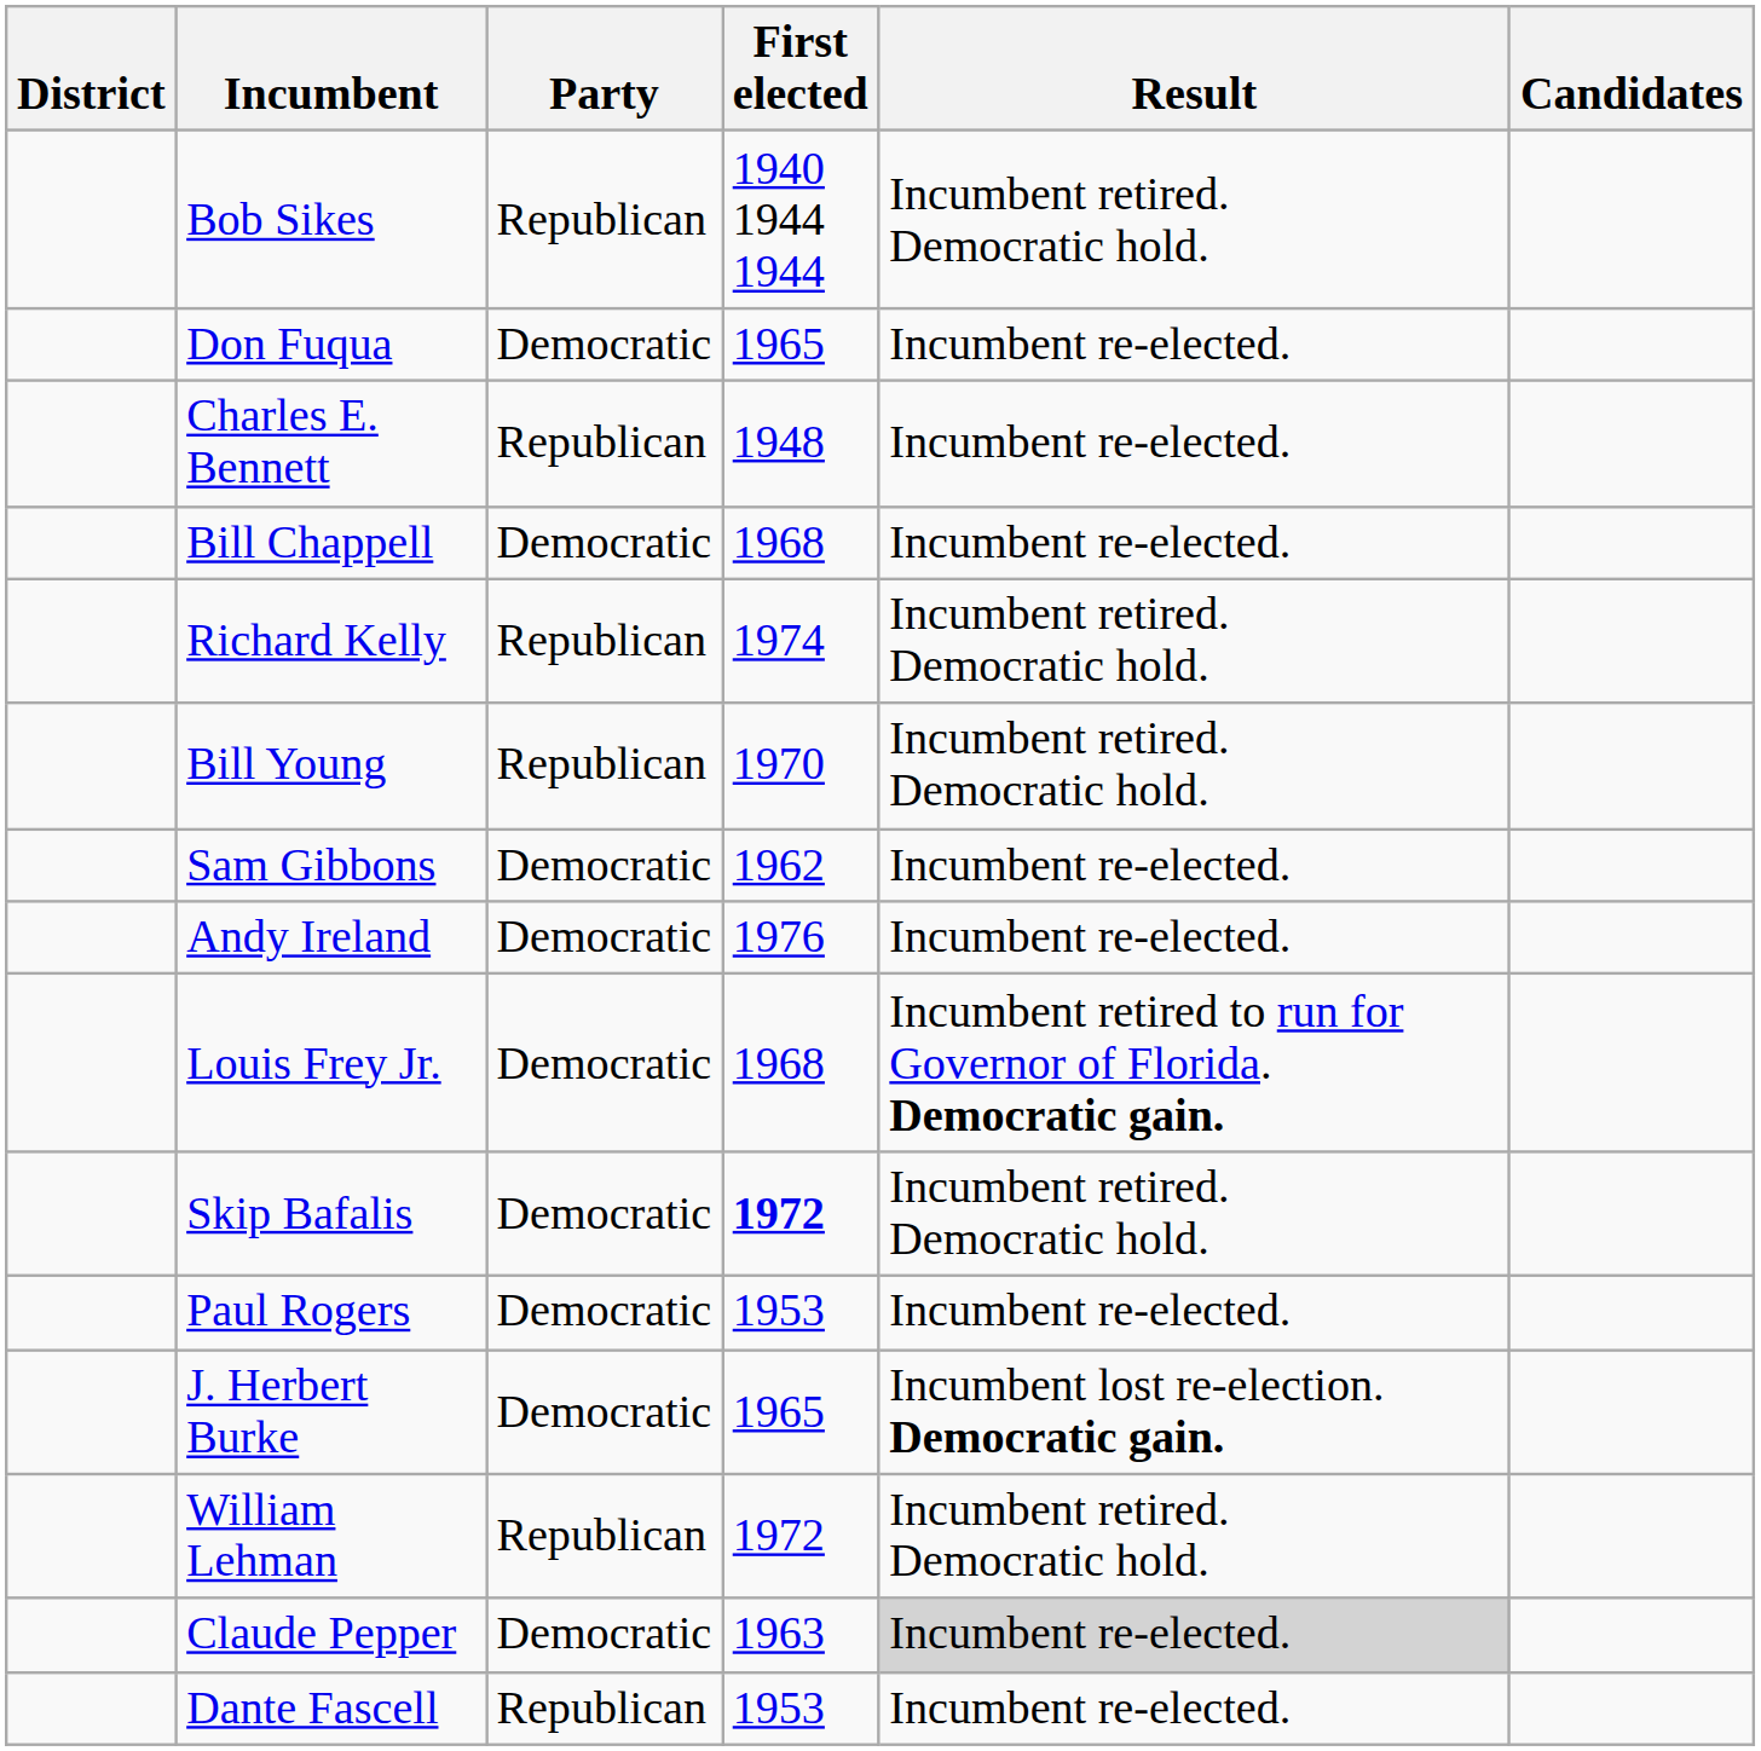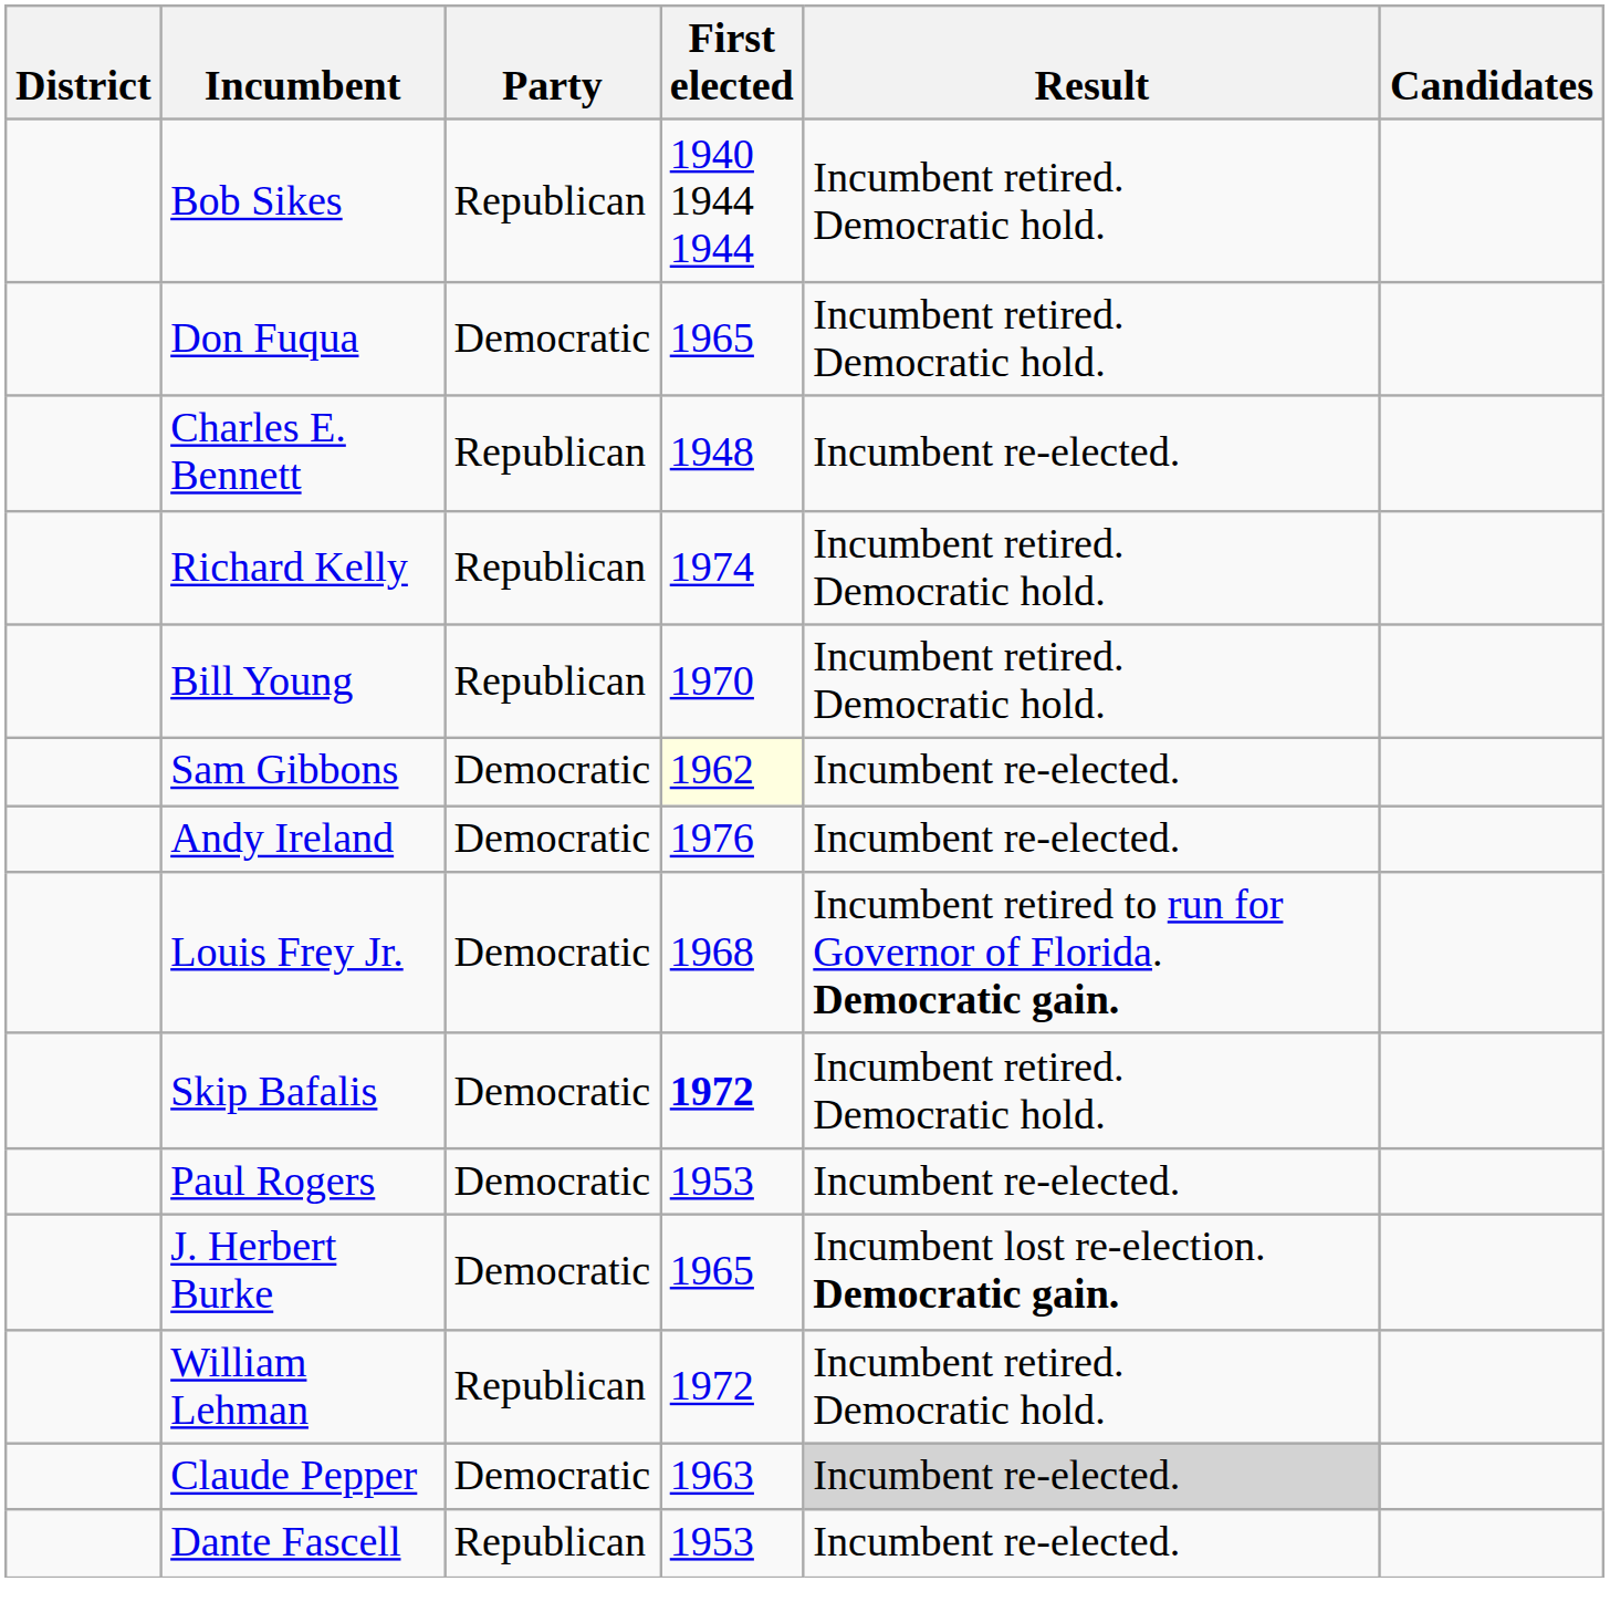Don Fuqua | Result: Incumbent re-elected. -> Incumbent retired. Democratic hold.
- row: Bill Chappell | Democratic | 1968 | Incumbent re-elected.
Sam Gibbons | First elected: no background -> lightyellow background
